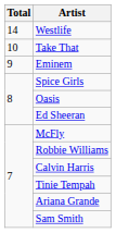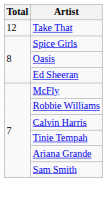- row: 14 | Westlife
Take That | Total: 10 -> 12
- row: 9 | Eminem
